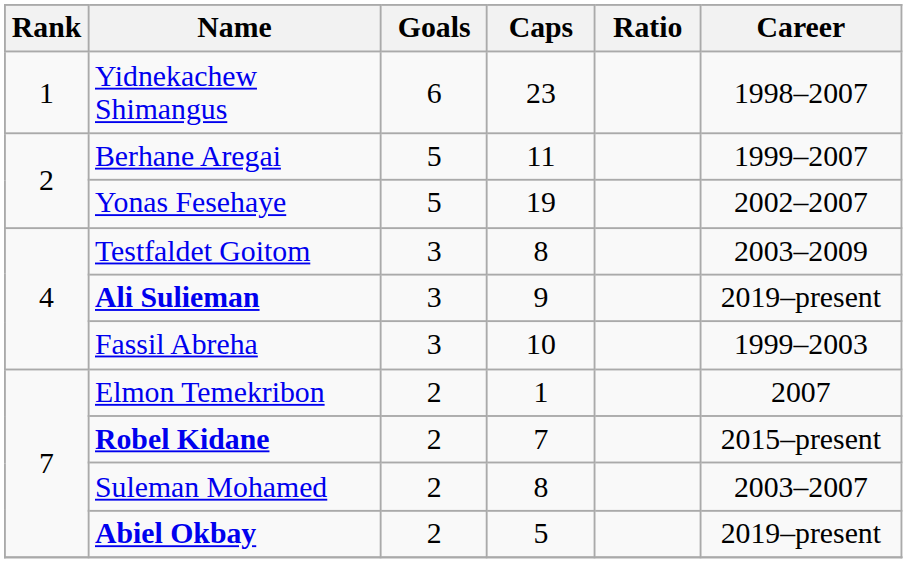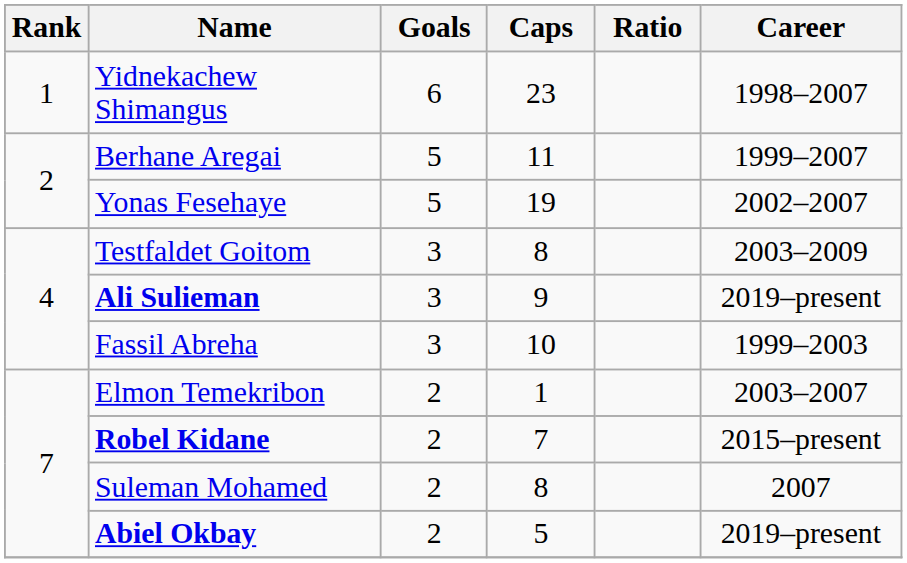Elmon Temekribon | Career: 2007 -> 2003–2007
Suleman Mohamed | Career: 2003–2007 -> 2007
